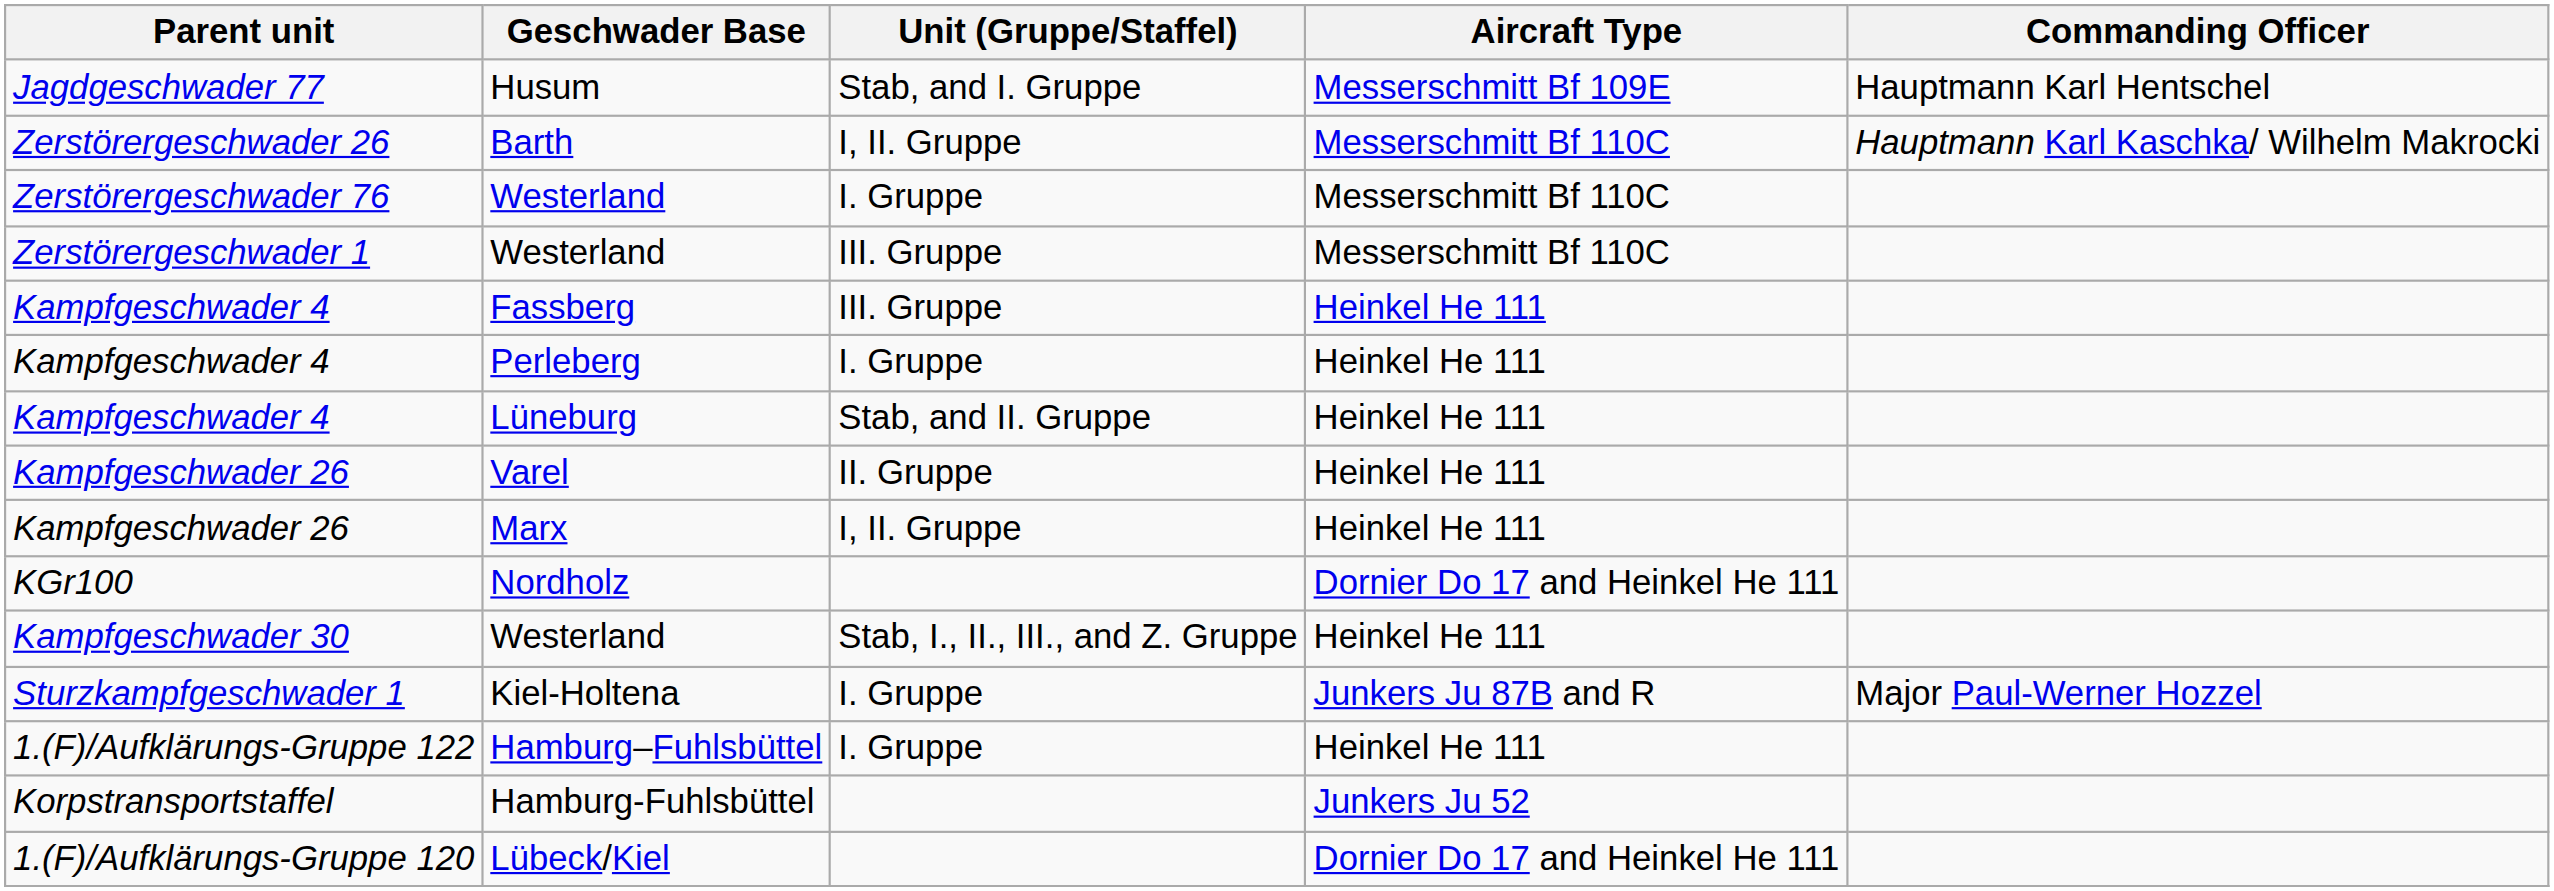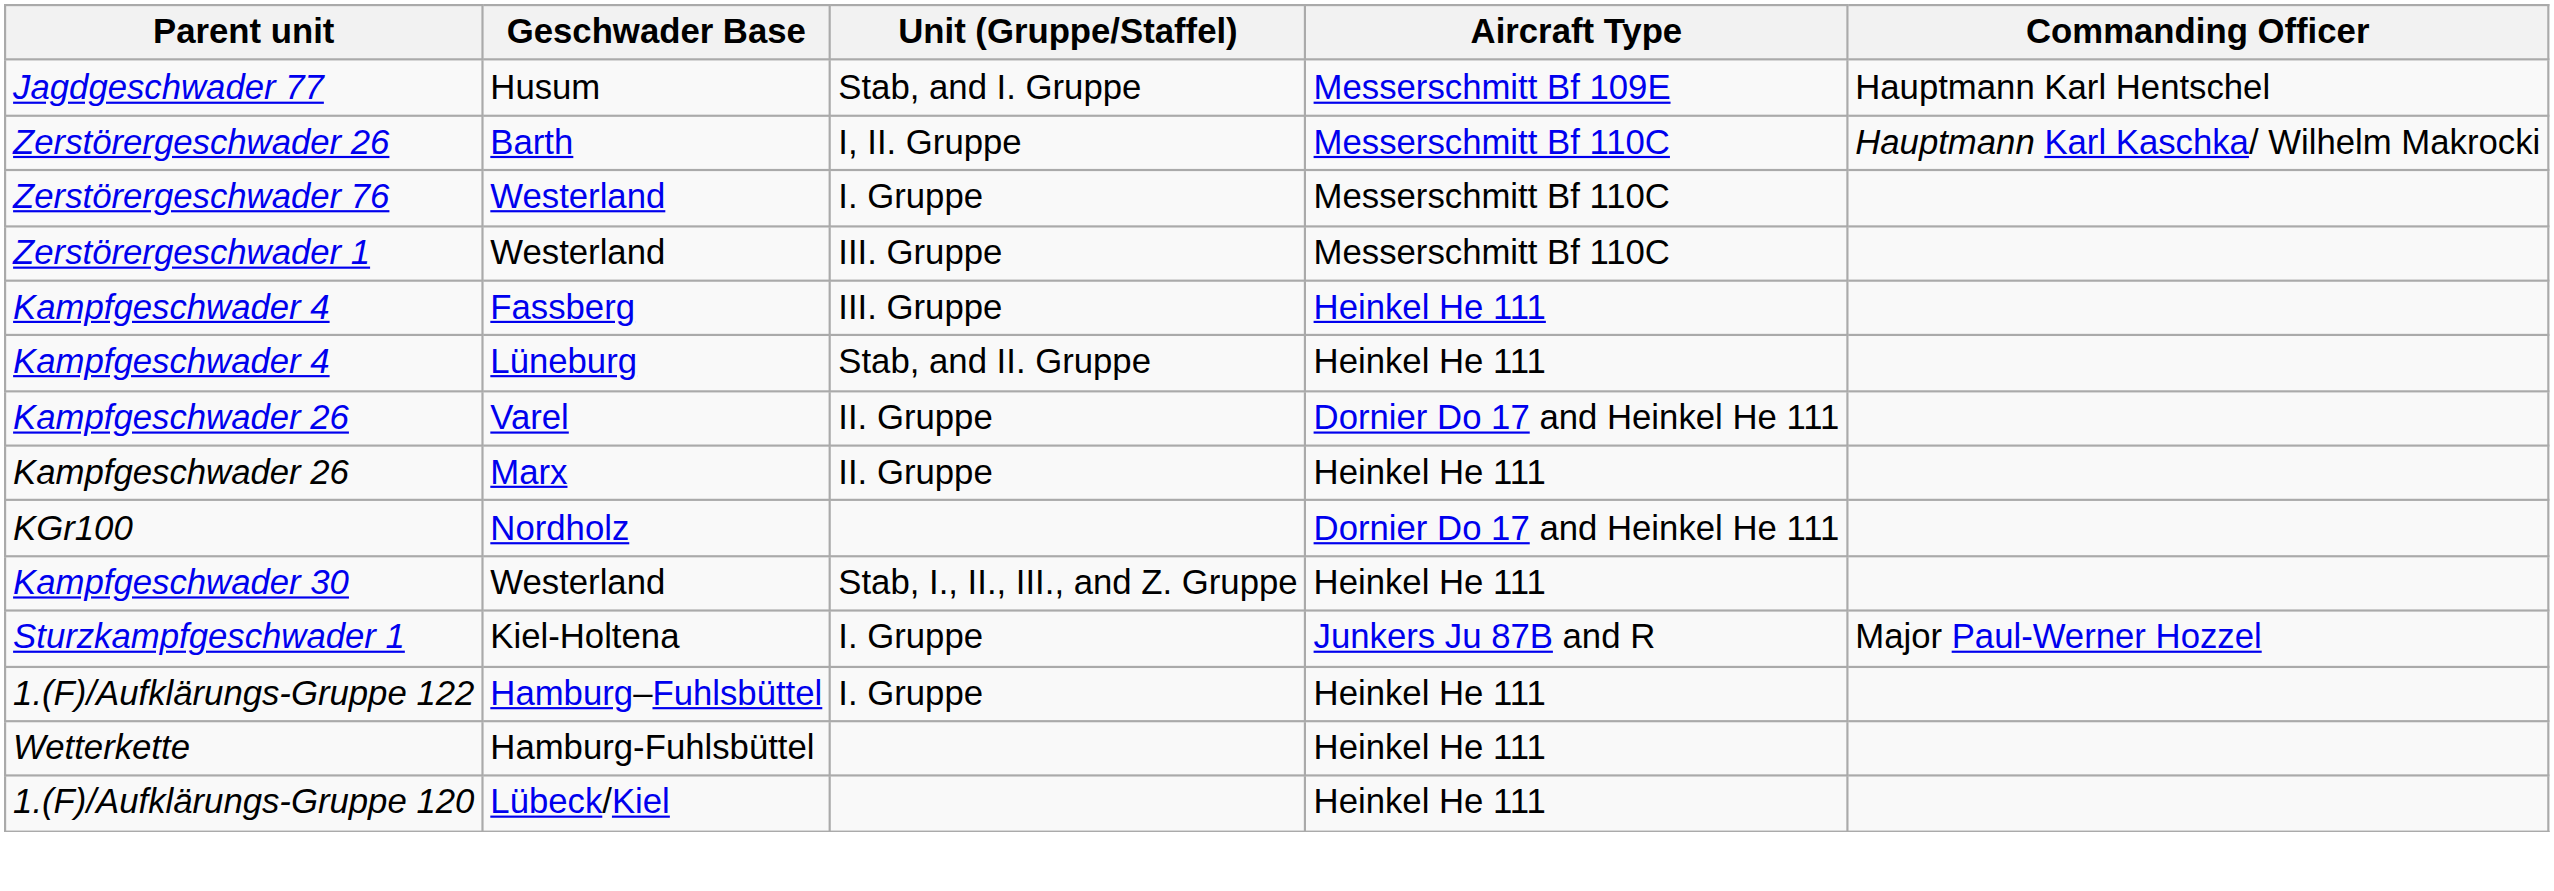- row: Kampfgeschwader 4 | Perleberg | I. Gruppe | Heinkel He 111
Kampfgeschwader 26 / Varel | Aircraft Type: Heinkel He 111 -> Dornier Do 17 and Heinkel He 111
Kampfgeschwader 26 / Marx | Unit (Gruppe/Staffel): I, II. Gruppe -> II. Gruppe
+ row: Wetterkette | Hamburg-Fuhlsbüttel | Heinkel He 111
- row: Korpstransportstaffel | Hamburg-Fuhlsbüttel | Junkers Ju 52
1.(F)/Aufklärungs-Gruppe 120 | Aircraft Type: Dornier Do 17 and Heinkel He 111 -> Heinkel He 111
